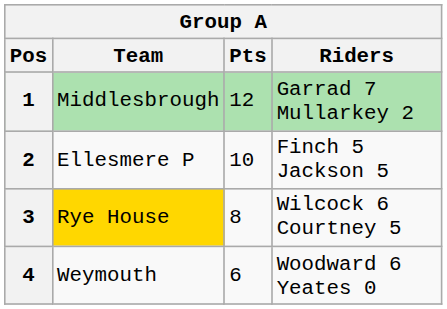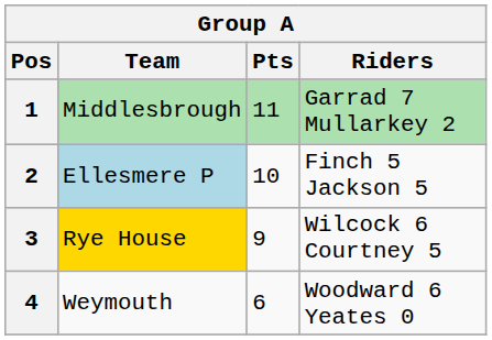1 | Pts: 12 -> 11
2 | Team: no background -> lightblue background
3 | Pts: 8 -> 9
